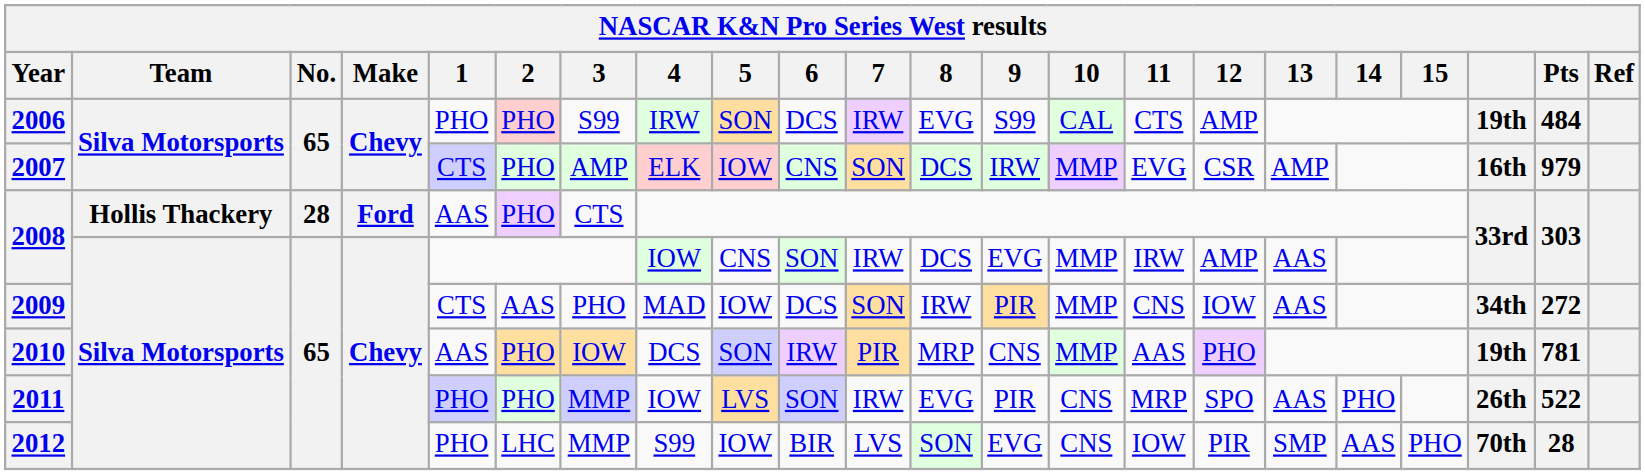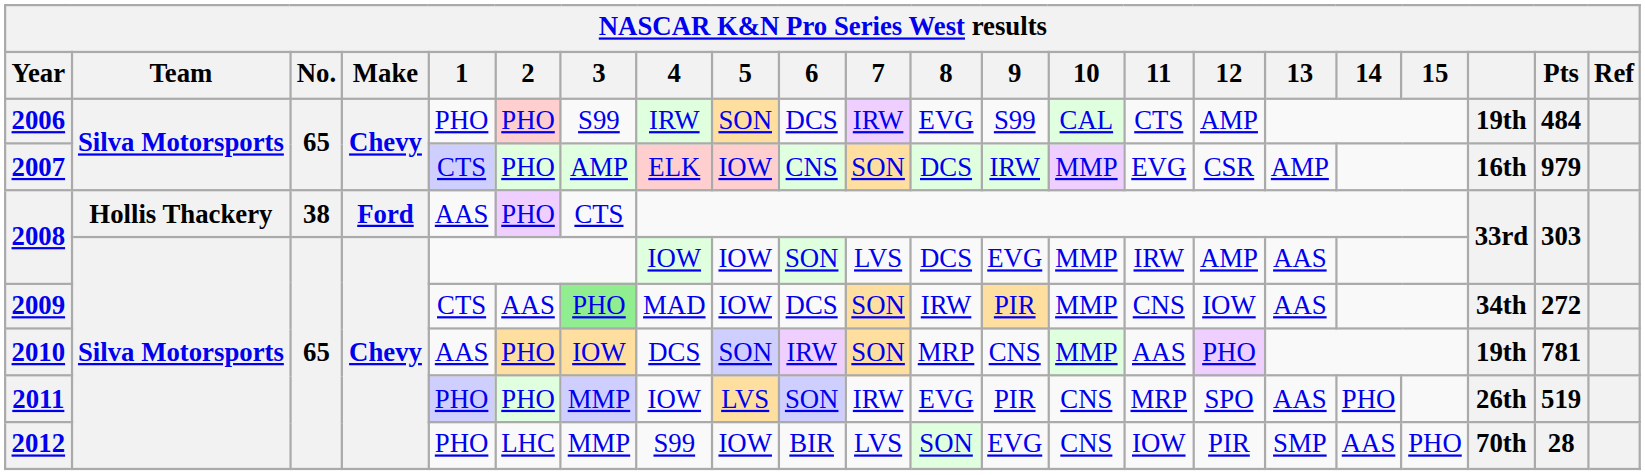2008 / Hollis Thackery | No.: 28 -> 38
2008 / Silva Motorsports | 5: CNS -> IOW
2008 / Silva Motorsports | 7: IRW -> LVS
2009 | 3: no background -> lightgreen background
2010 | 7: PIR -> SON
2011 | Pts: 522 -> 519
